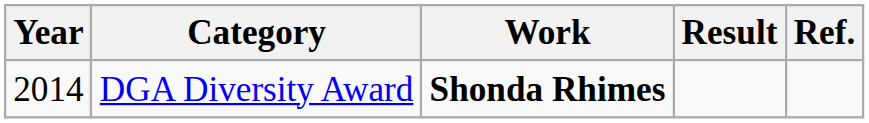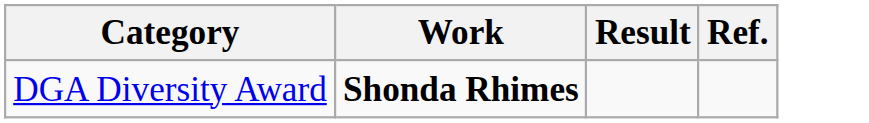- column: Year | 2014
